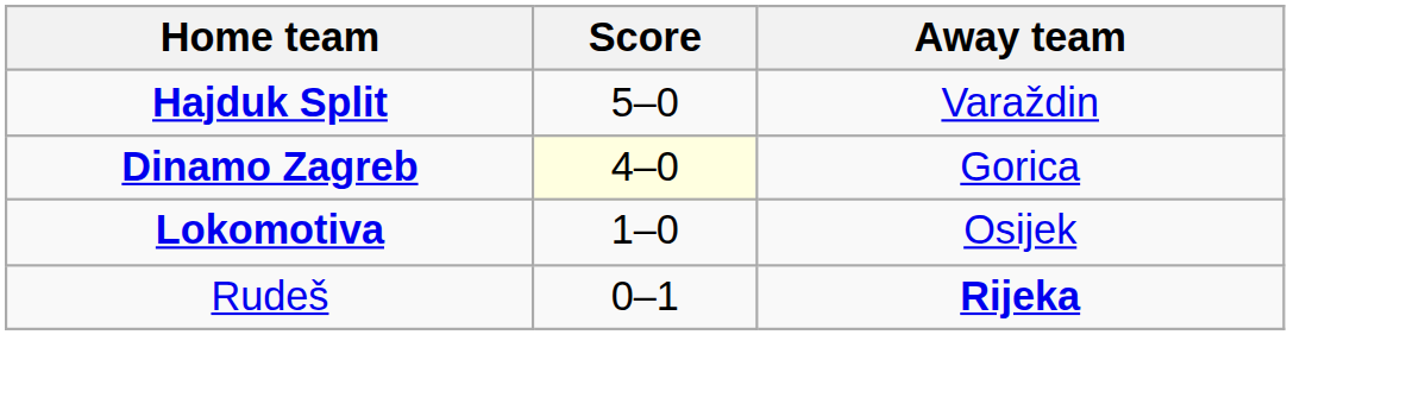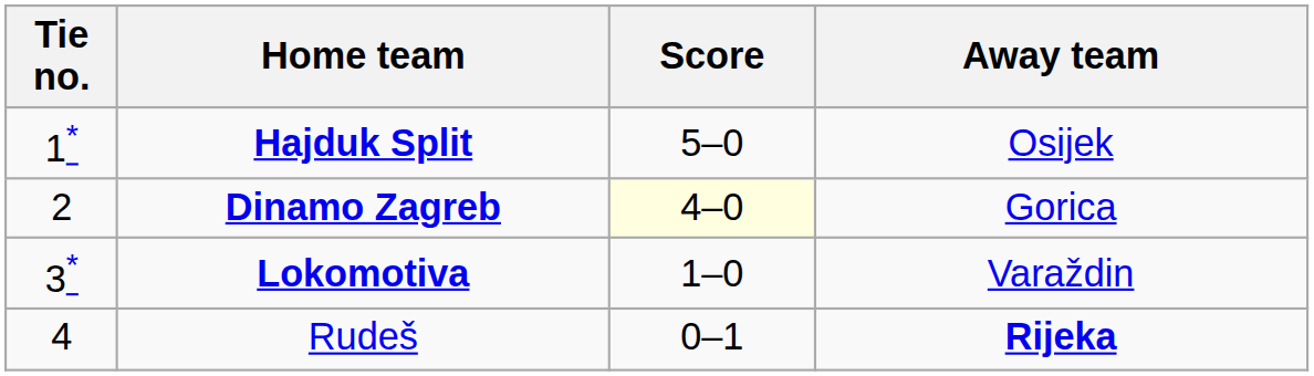+ column: Tie no. | 1* | 2 | 3* | 4
Hajduk Split | Away team: Varaždin -> Osijek
Lokomotiva | Away team: Osijek -> Varaždin
